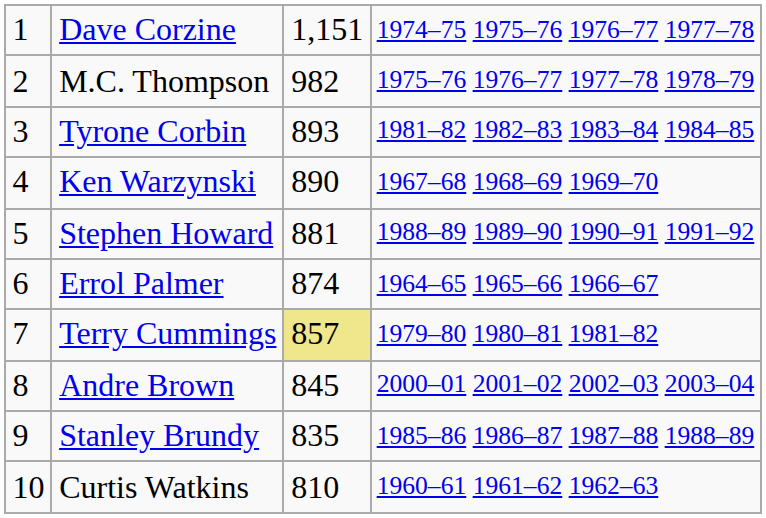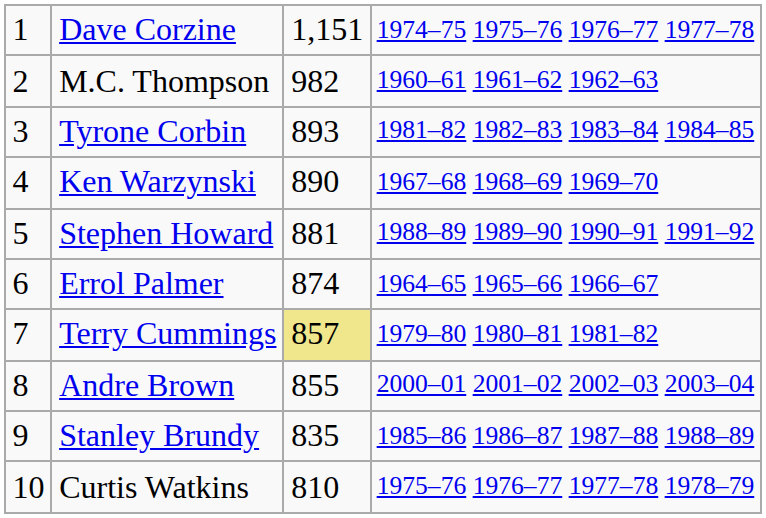M.C. Thompson | column 4: 1975–76 1976–77 1977–78 1978–79 -> 1960–61 1961–62 1962–63
Andre Brown | column 3: 845 -> 855
Curtis Watkins | column 4: 1960–61 1961–62 1962–63 -> 1975–76 1976–77 1977–78 1978–79
